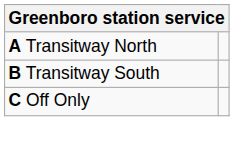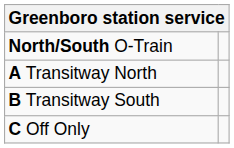+ row: North/South O-Train
